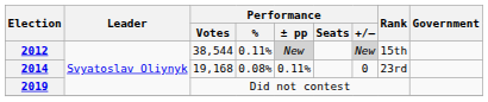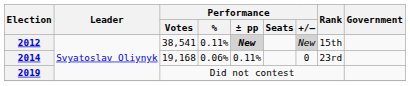2012 | Performance / Votes: 38,544 -> 38,541
2012 | Performance / ± pp: normal -> bold
2014 | Performance / %: 0.08% -> 0.06%
